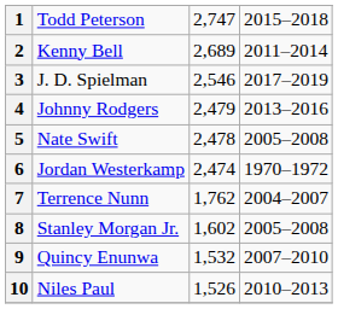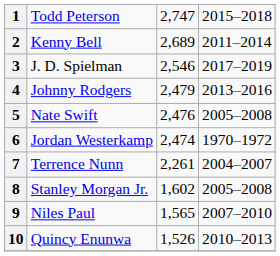5 | column 3: 2,478 -> 2,476
7 | column 3: 1,762 -> 2,261
9 | column 2: Quincy Enunwa -> Niles Paul
9 | column 3: 1,532 -> 1,565
10 | column 2: Niles Paul -> Quincy Enunwa
